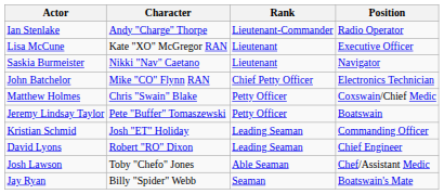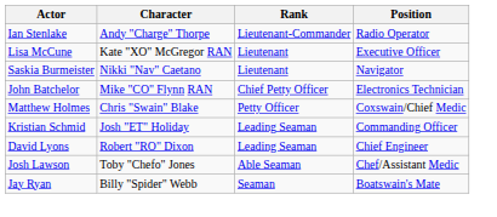- row: Jeremy Lindsay Taylor | Pete "Buffer" Tomaszewski | Petty Officer | Boatswain
